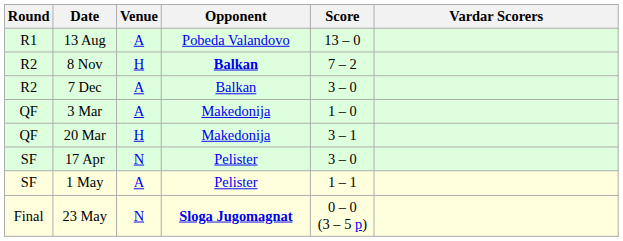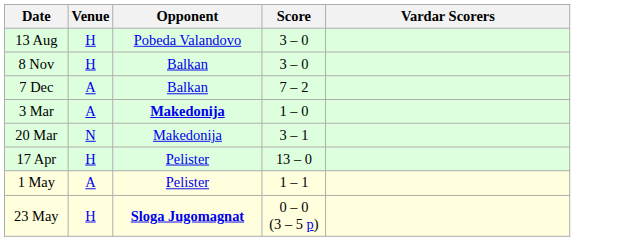- column: Round | R1 | R2 | R2 | QF | QF | SF | SF | Final
13 Aug | Venue: A -> H
13 Aug | Score: 13 – 0 -> 3 – 0
8 Nov | Opponent: bold -> normal
8 Nov | Score: 7 – 2 -> 3 – 0
7 Dec | Score: 3 – 0 -> 7 – 2
3 Mar | Opponent: normal -> bold
20 Mar | Venue: H -> N
17 Apr | Venue: N -> H
17 Apr | Score: 3 – 0 -> 13 – 0
23 May | Venue: N -> H
